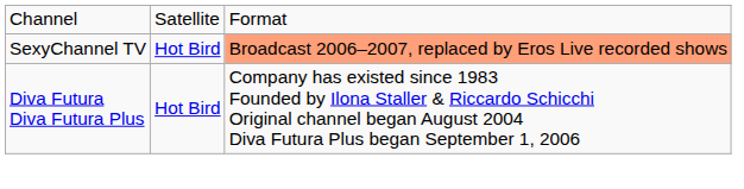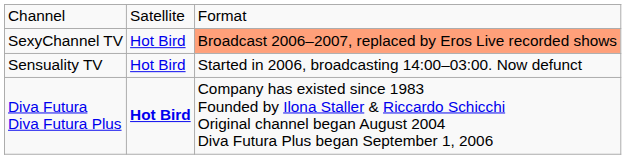+ row: Sensuality TV | Hot Bird | Started in 2006, broadcasting 14:00–03:00. Now defunct
Diva Futura Diva Futura Plus | column 2: normal -> bold
